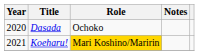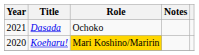Dasada | Year: 2020 -> 2021
Koeharu! | Year: 2021 -> 2020
